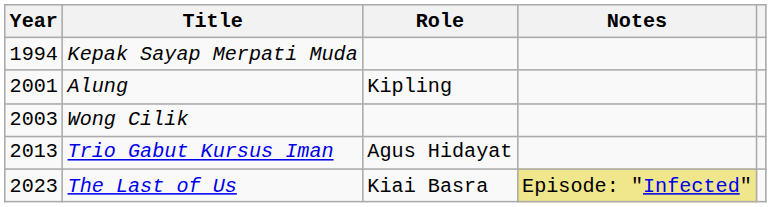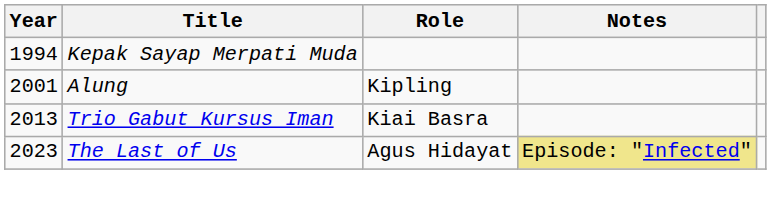- row: 2003 | Wong Cilik
Trio Gabut Kursus Iman | Role: Agus Hidayat -> Kiai Basra
The Last of Us | Role: Kiai Basra -> Agus Hidayat
